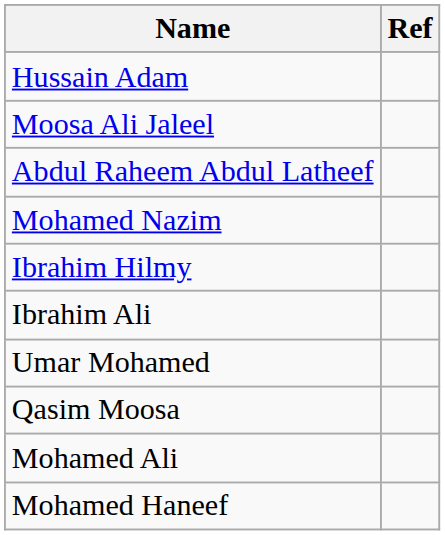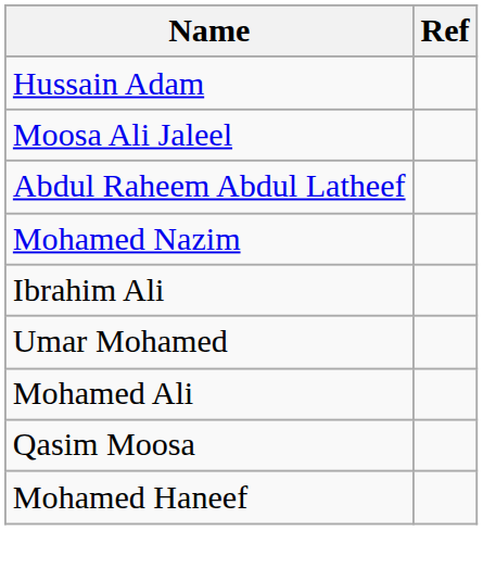- row: Ibrahim Hilmy
rows swapped: Mohamed Ali <-> Qasim Moosa
